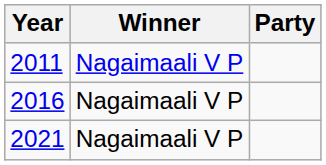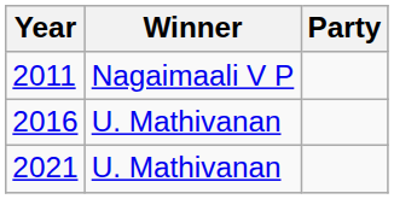2016 | Winner: Nagaimaali V P -> U. Mathivanan
2021 | Winner: Nagaimaali V P -> U. Mathivanan
